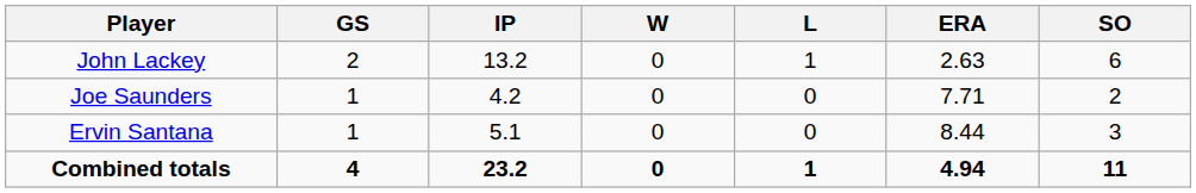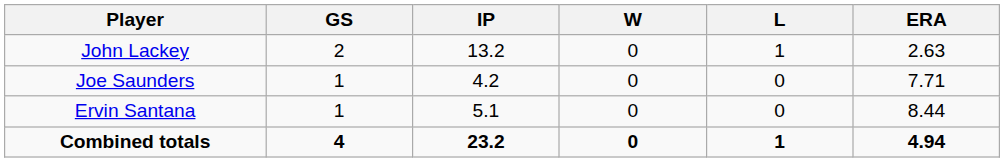- column: SO | 6 | 2 | 3 | 11
